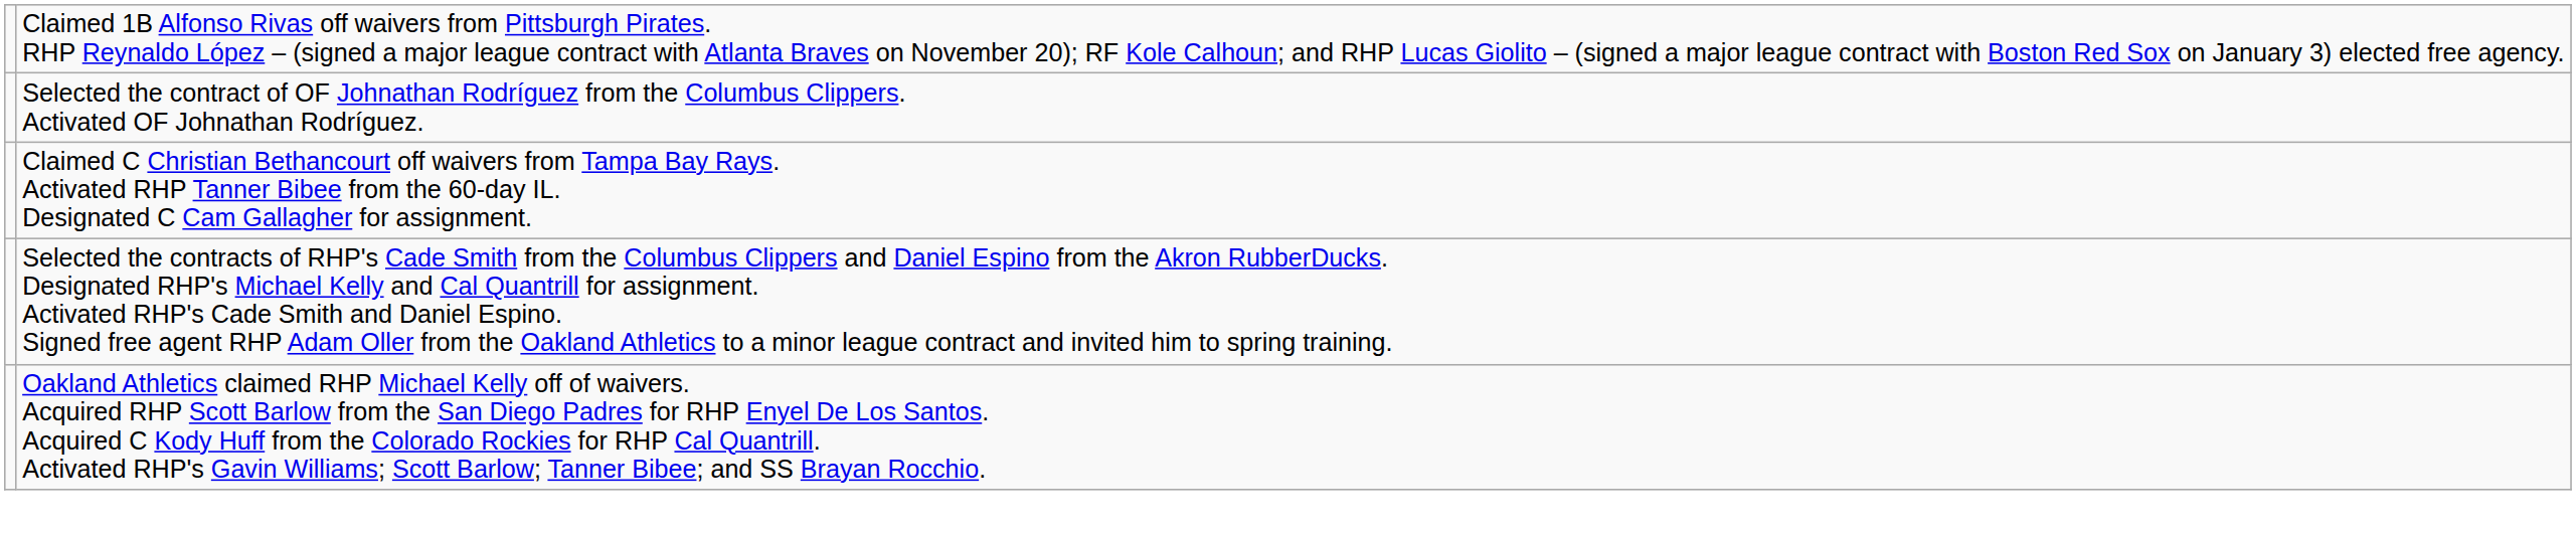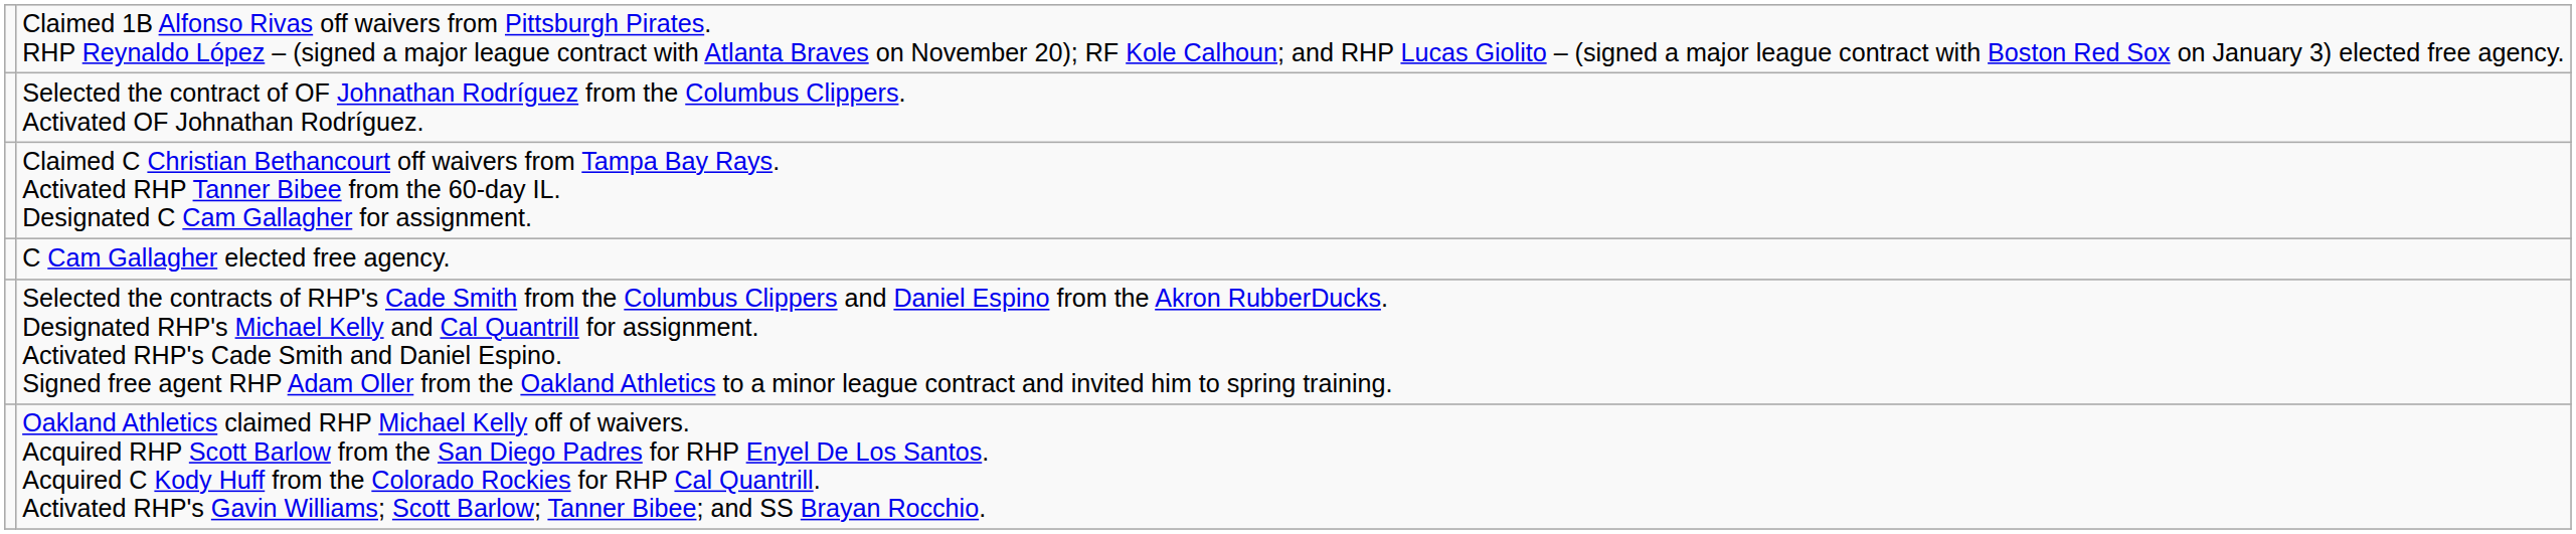+ row: C Cam Gallagher elected free agency.
